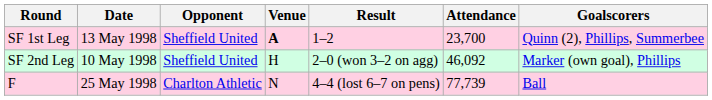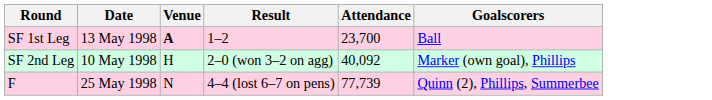- column: Opponent | Sheffield United | Sheffield United | Charlton Athletic
SF 1st Leg | Goalscorers: Quinn (2), Phillips, Summerbee -> Ball
SF 2nd Leg | Attendance: 46,092 -> 40,092
F | Goalscorers: Ball -> Quinn (2), Phillips, Summerbee
